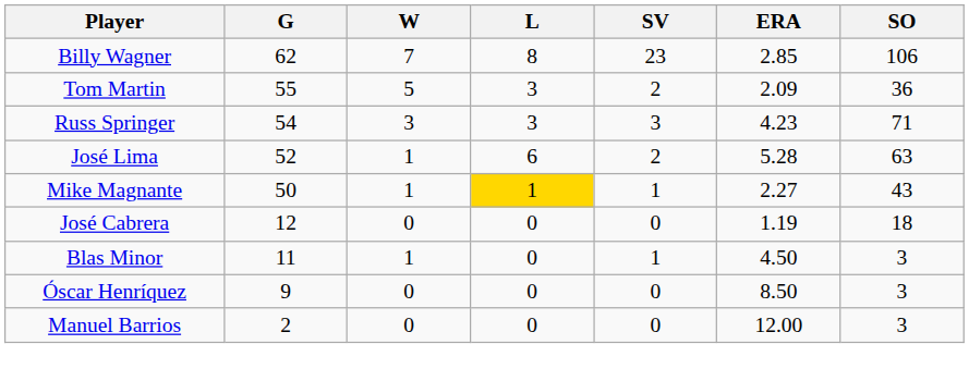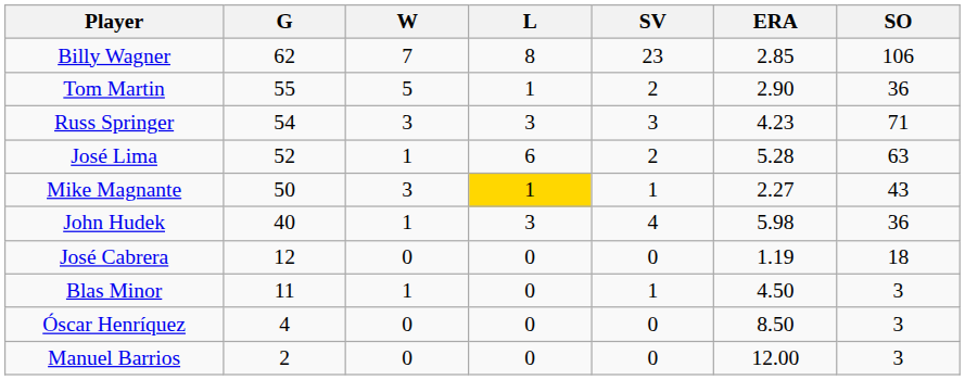Tom Martin | L: 3 -> 1
Tom Martin | ERA: 2.09 -> 2.90
Mike Magnante | W: 1 -> 3
+ row: John Hudek | 40 | 1 | 3 | 4 | 5.98 | 36
Óscar Henríquez | G: 9 -> 4
